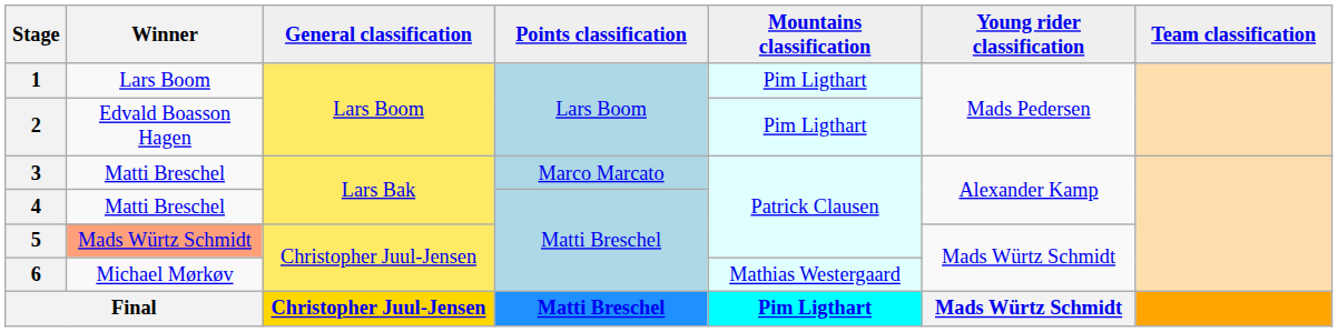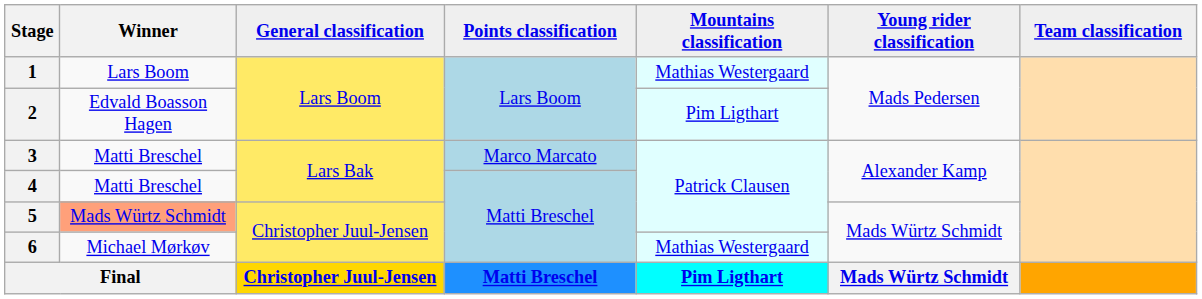1 | Mountains classification: Pim Ligthart -> Mathias Westergaard
